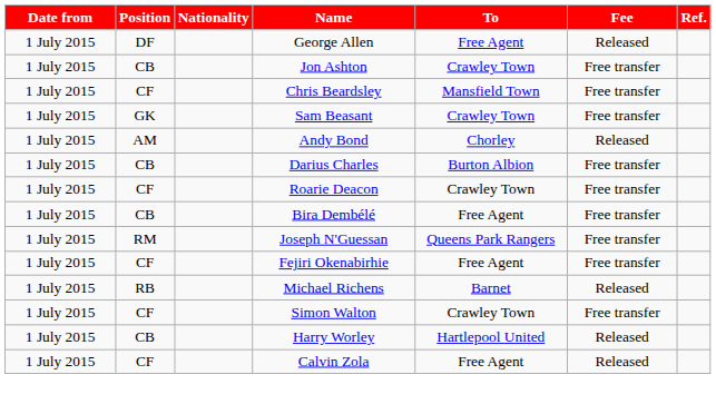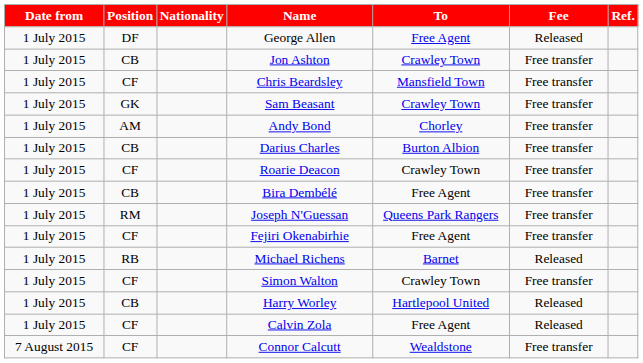Andy Bond | Fee: Released -> Free transfer
+ row: 7 August 2015 | CF | Connor Calcutt | Wealdstone | Free transfer
